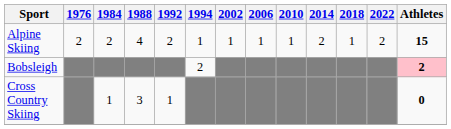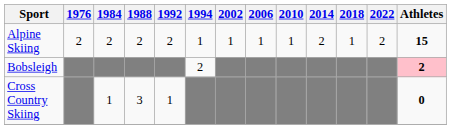Alpine Skiing | 1988: 4 -> 2
